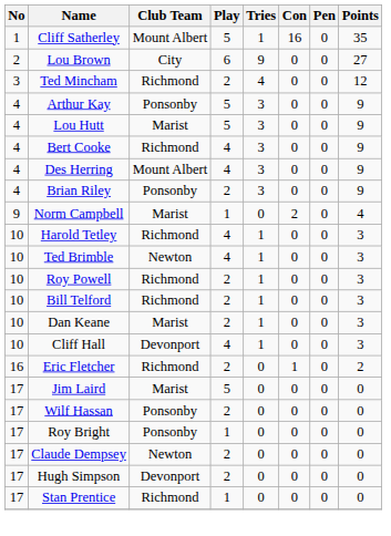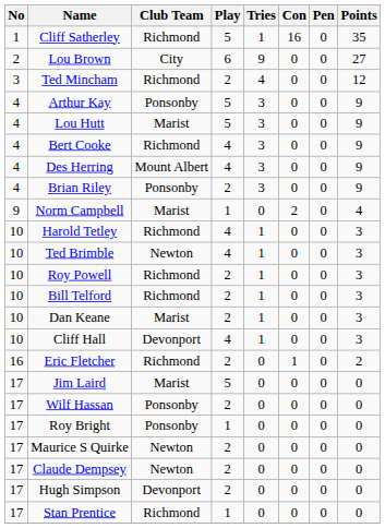Cliff Satherley | Club Team: Mount Albert -> Richmond
+ row: 17 | Maurice S Quirke | Newton | 2 | 0 | 0 | 0 | 0
